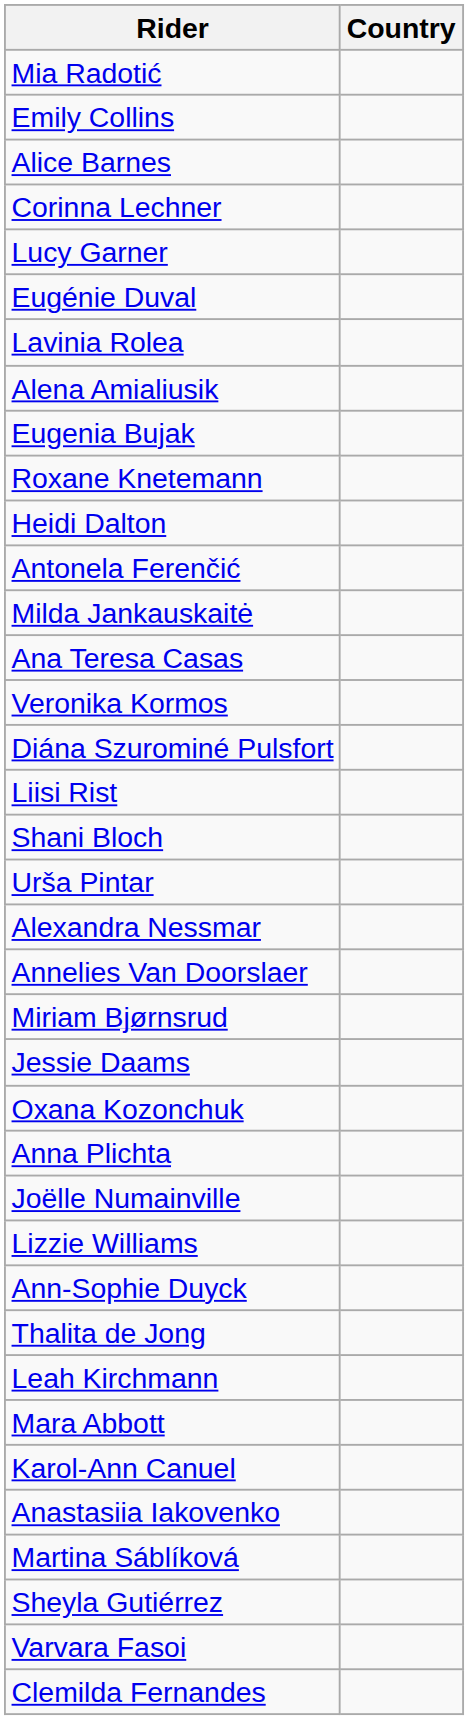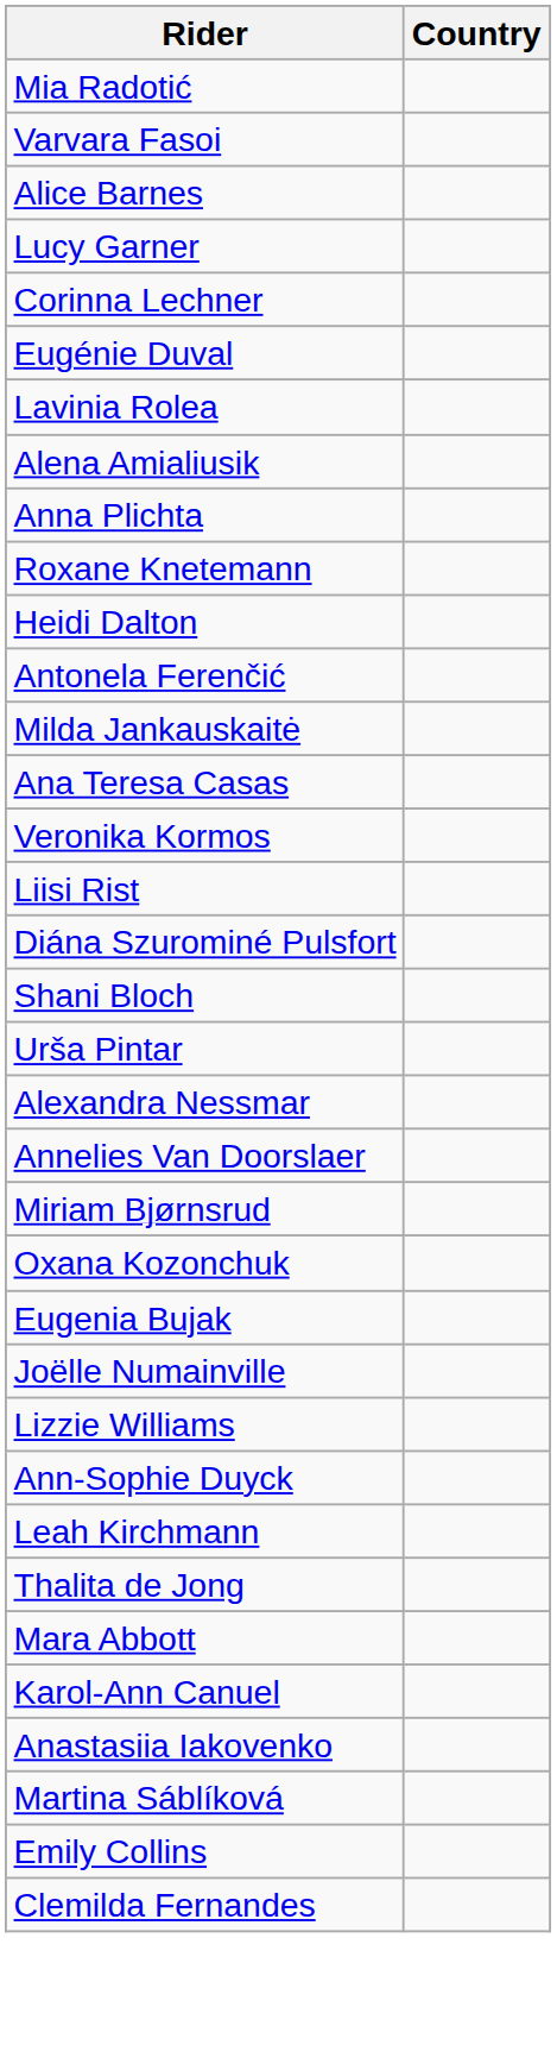rows swapped: Varvara Fasoi <-> Emily Collins
rows swapped: Lucy Garner <-> Corinna Lechner
rows swapped: Eugenia Bujak <-> Anna Plichta
rows swapped: Liisi Rist <-> Diána Szurominé Pulsfort
- row: Jessie Daams
rows swapped: Leah Kirchmann <-> Thalita de Jong
- row: Sheyla Gutiérrez
